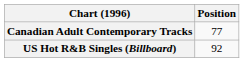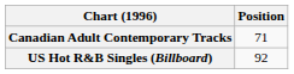Canadian Adult Contemporary Tracks | Position: 77 -> 71
